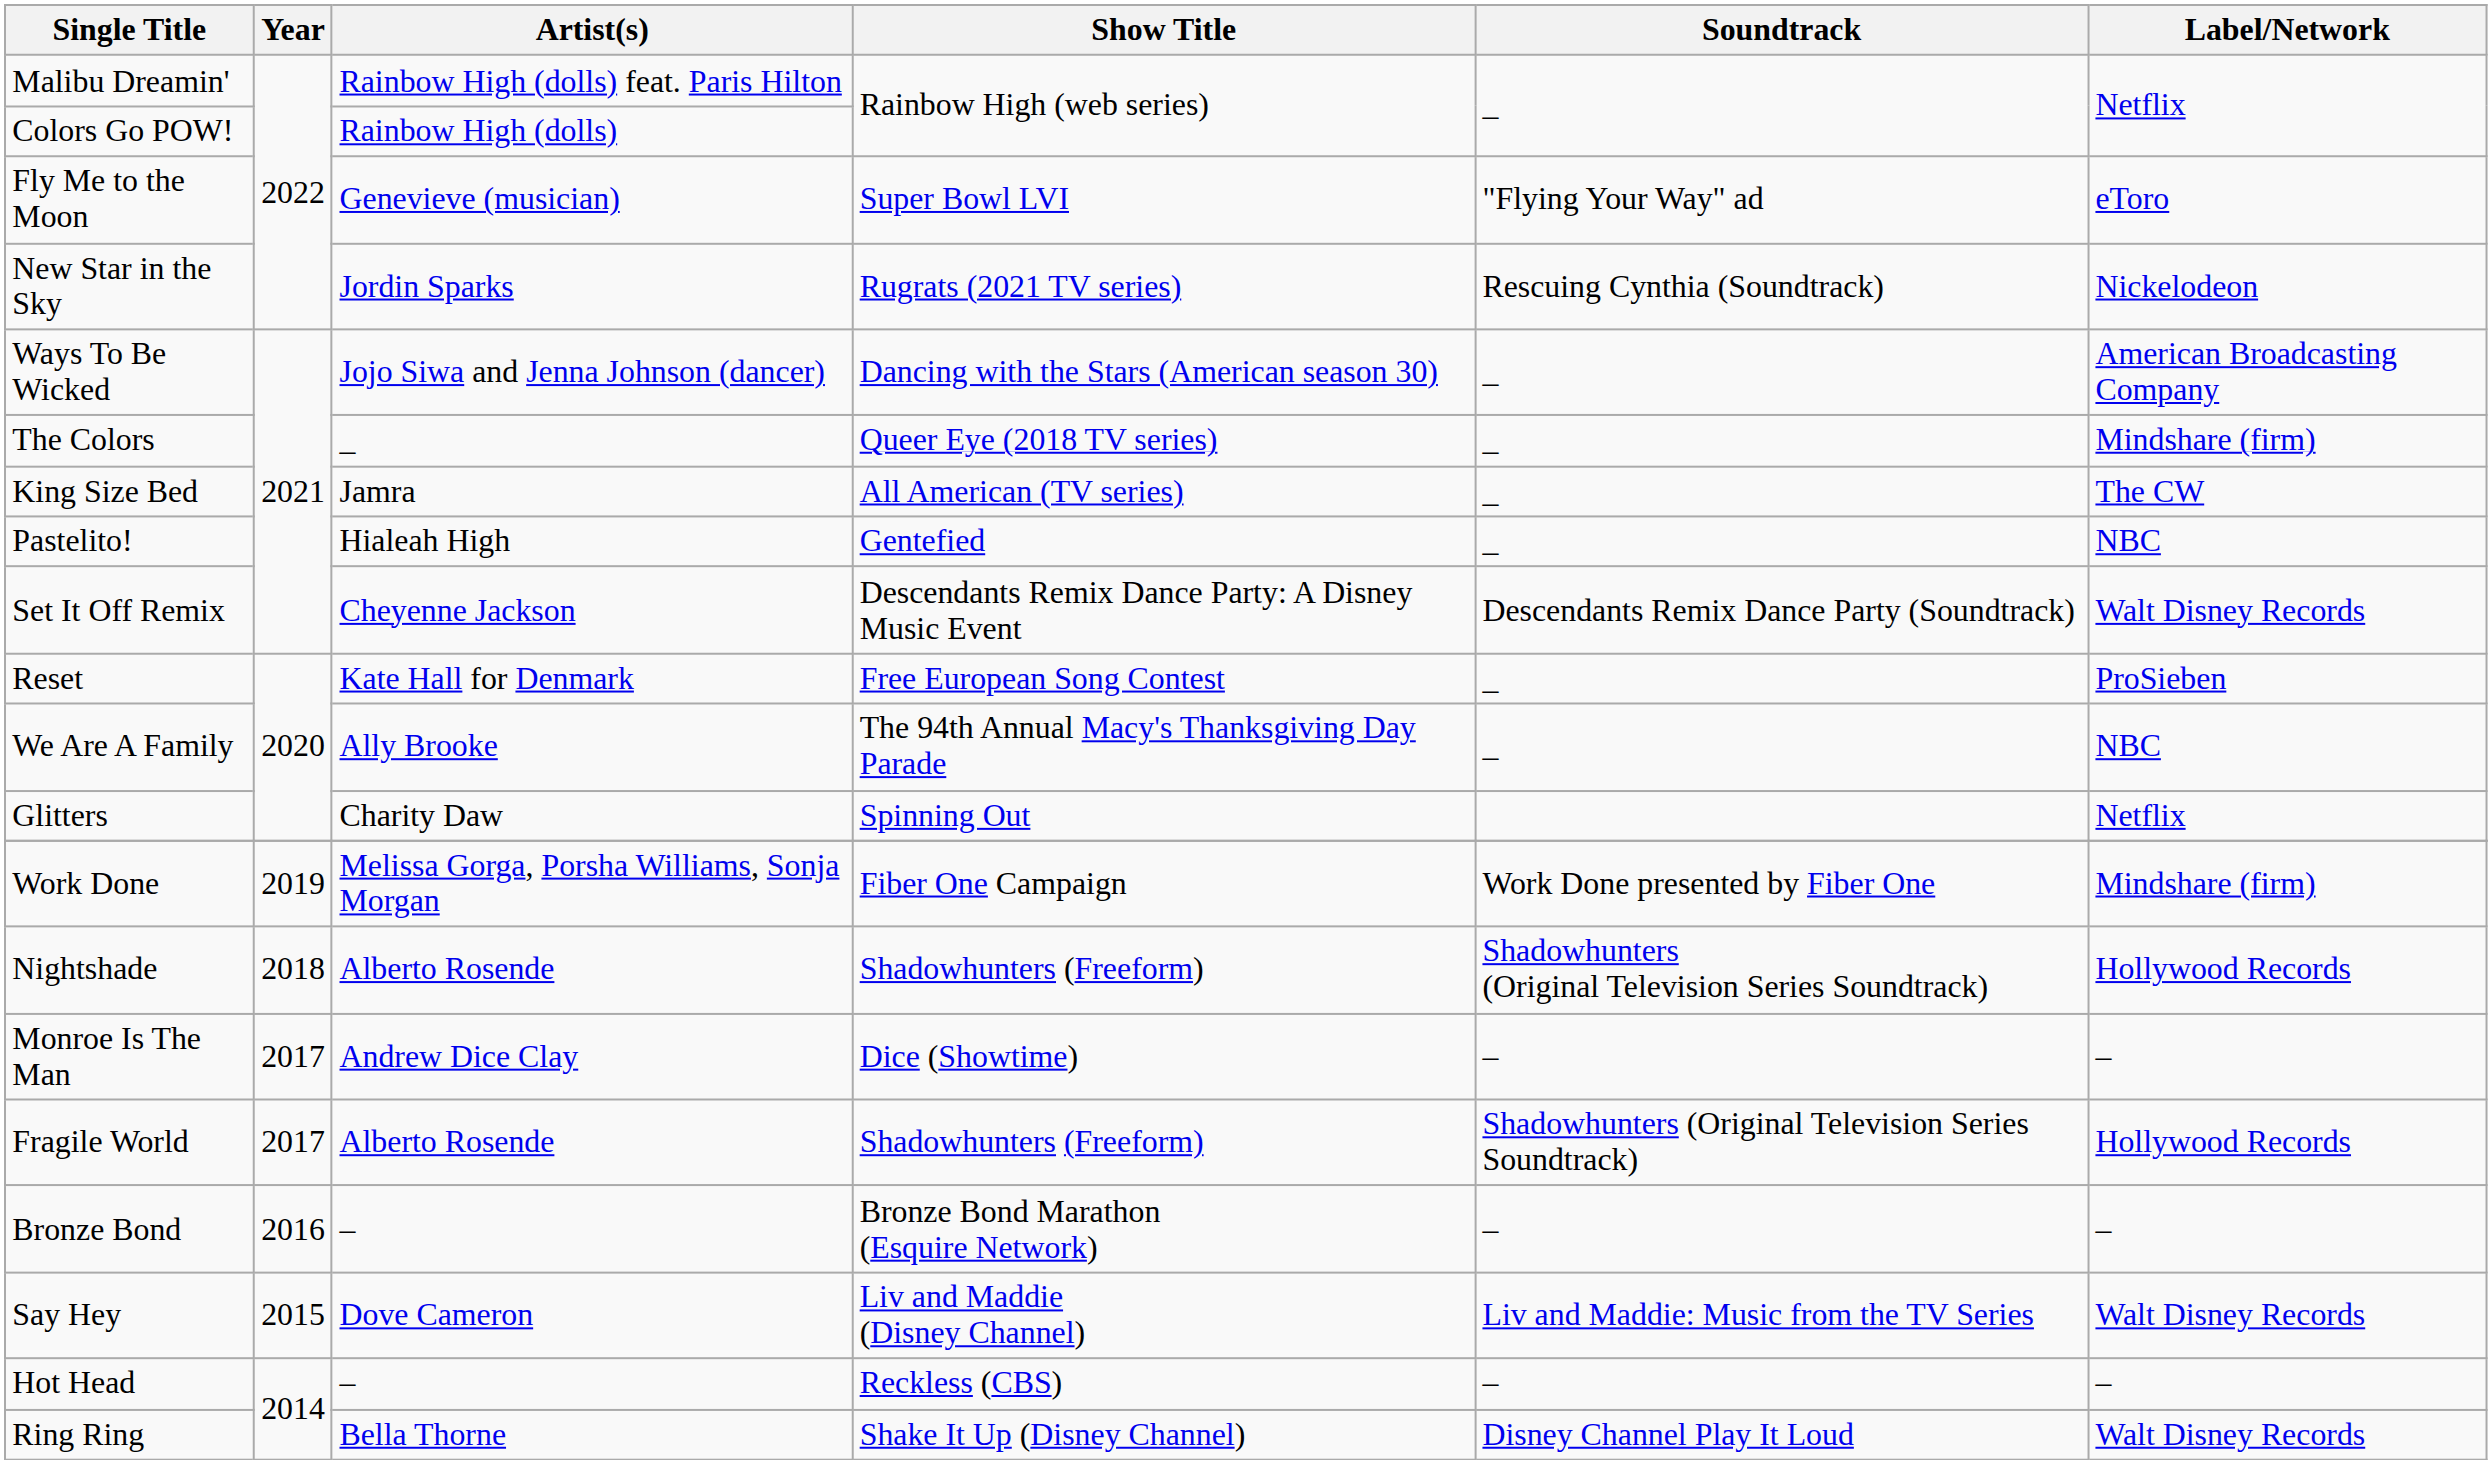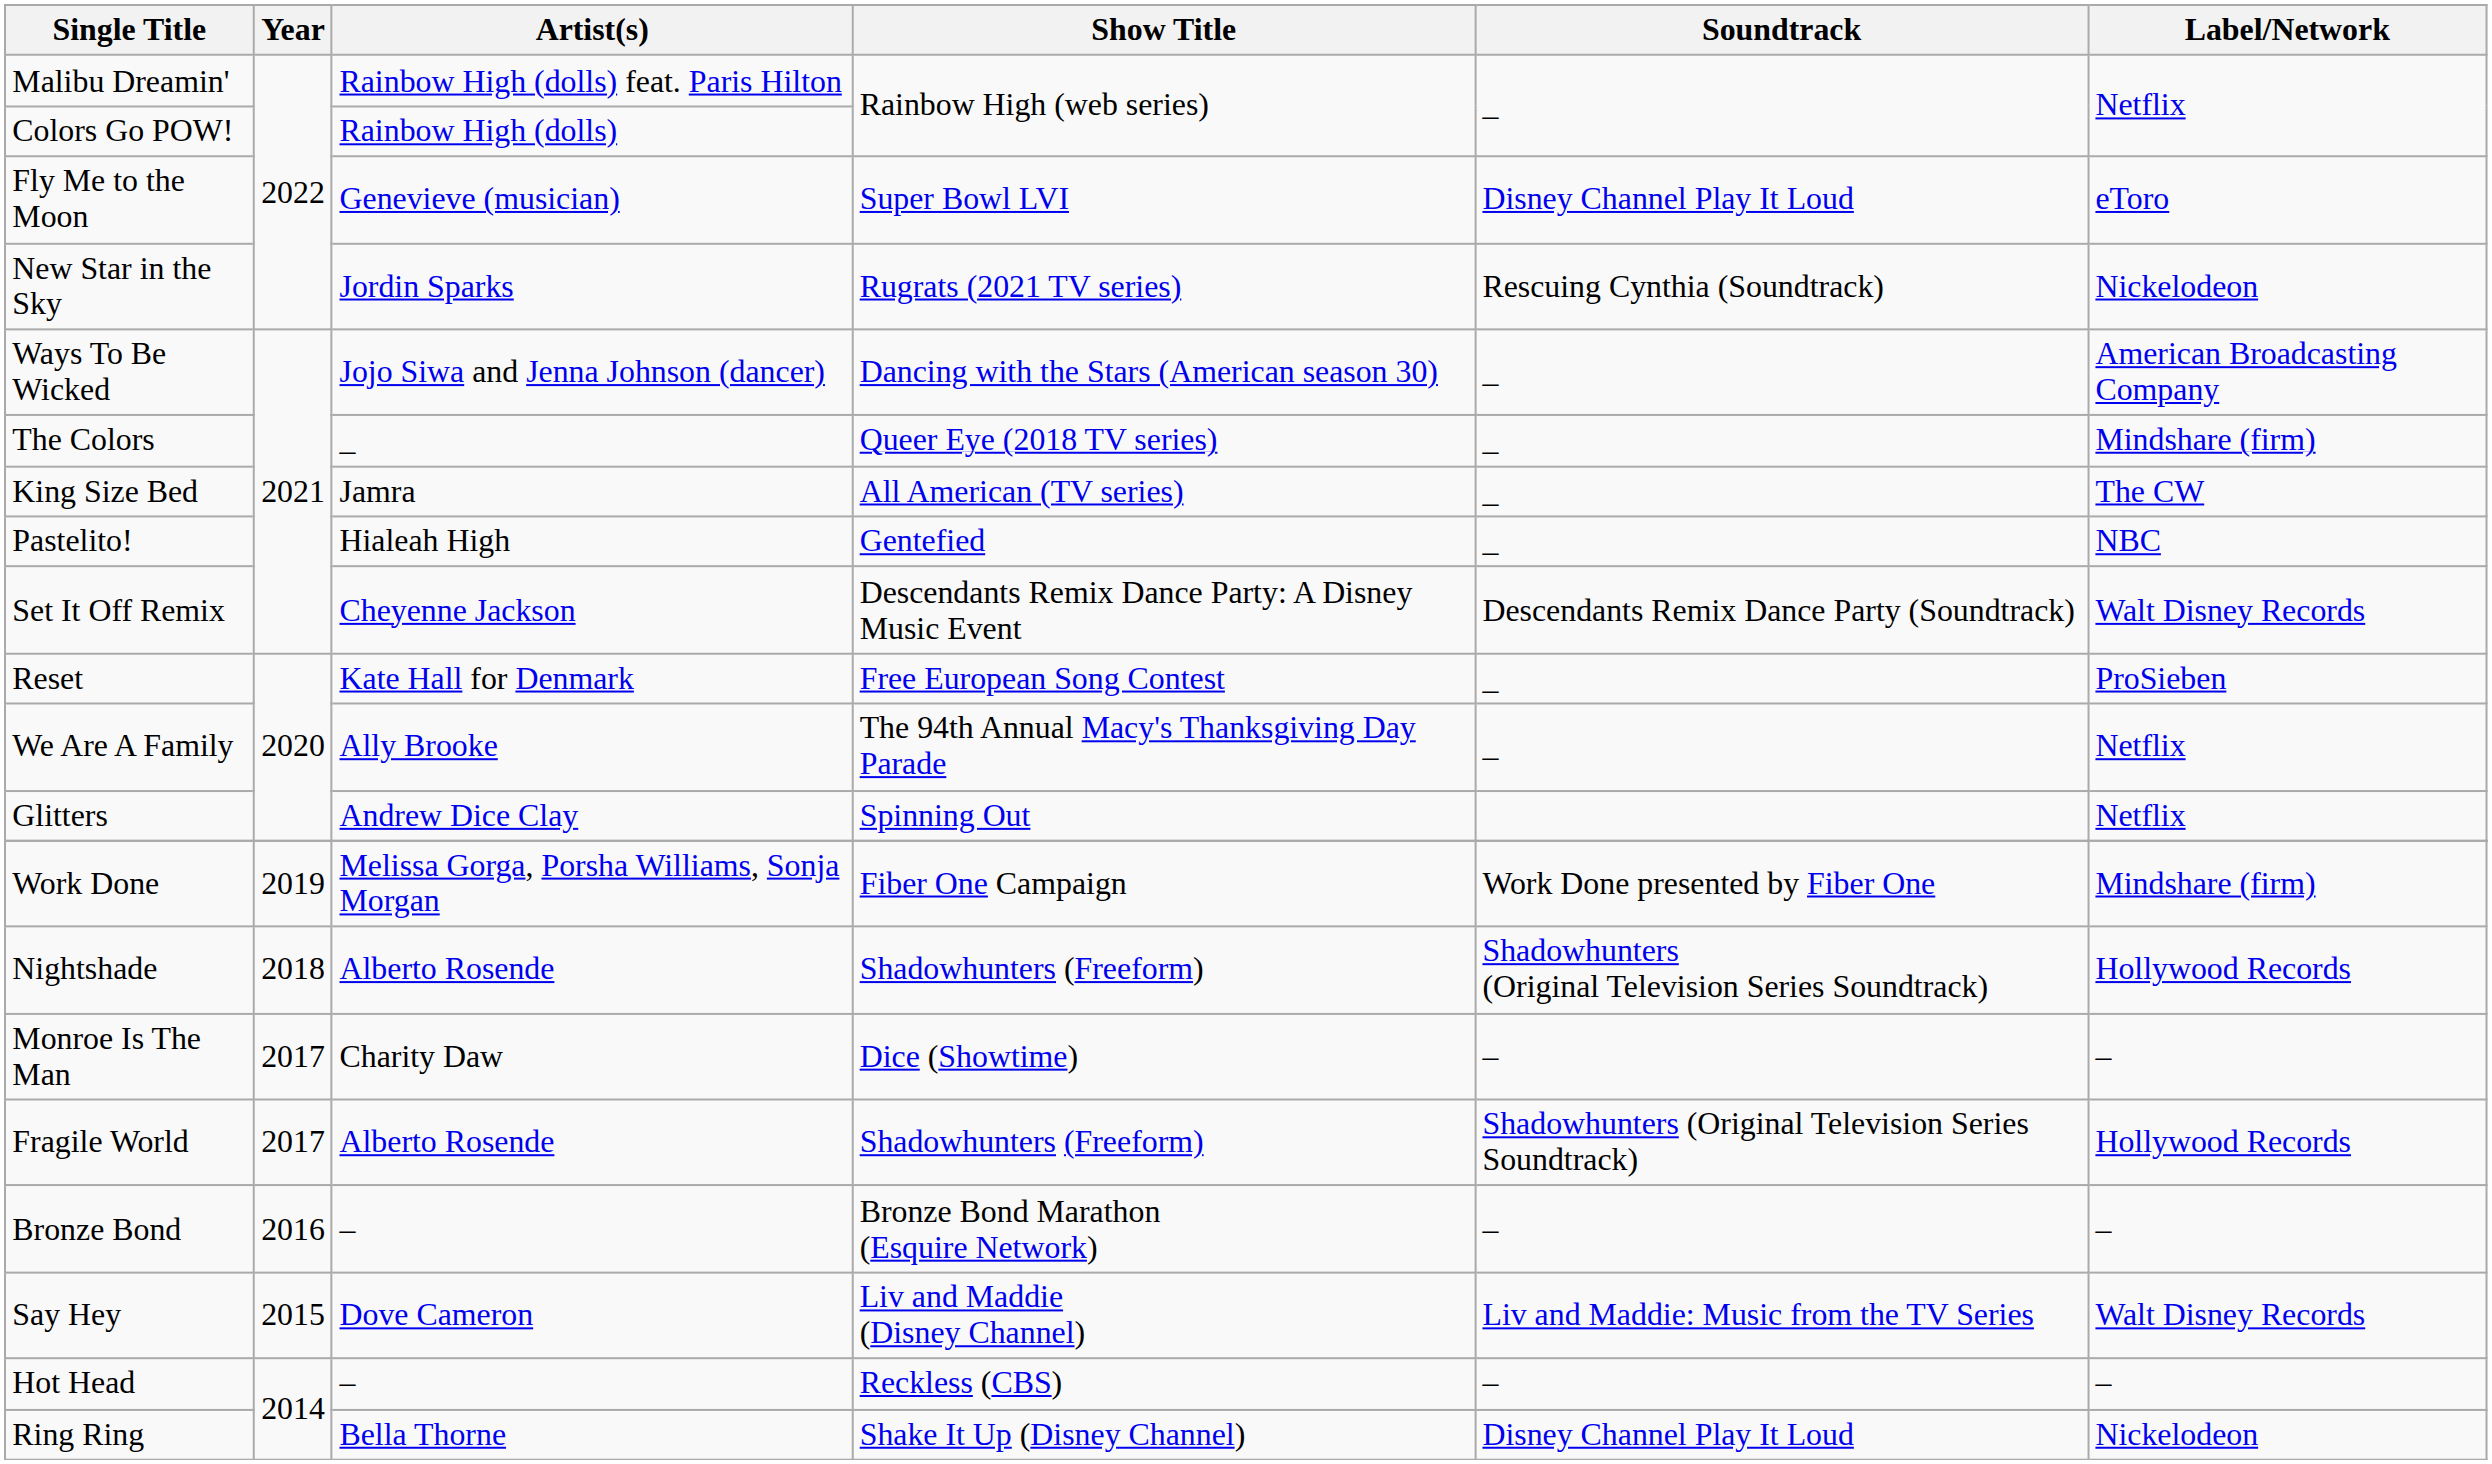Fly Me to the Moon | Soundtrack: "Flying Your Way" ad -> Disney Channel Play It Loud
We Are A Family | Label/Network: NBC -> Netflix
Glitters | Artist(s): Charity Daw -> Andrew Dice Clay
Monroe Is The Man | Artist(s): Andrew Dice Clay -> Charity Daw
Ring Ring | Label/Network: Walt Disney Records -> Nickelodeon
